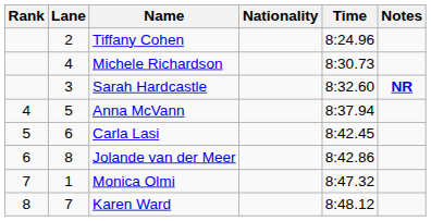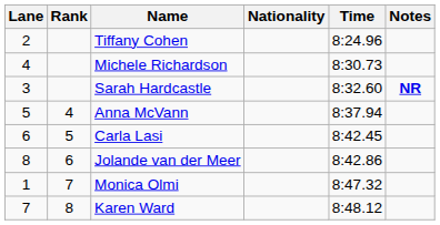columns swapped: Rank <-> Lane
